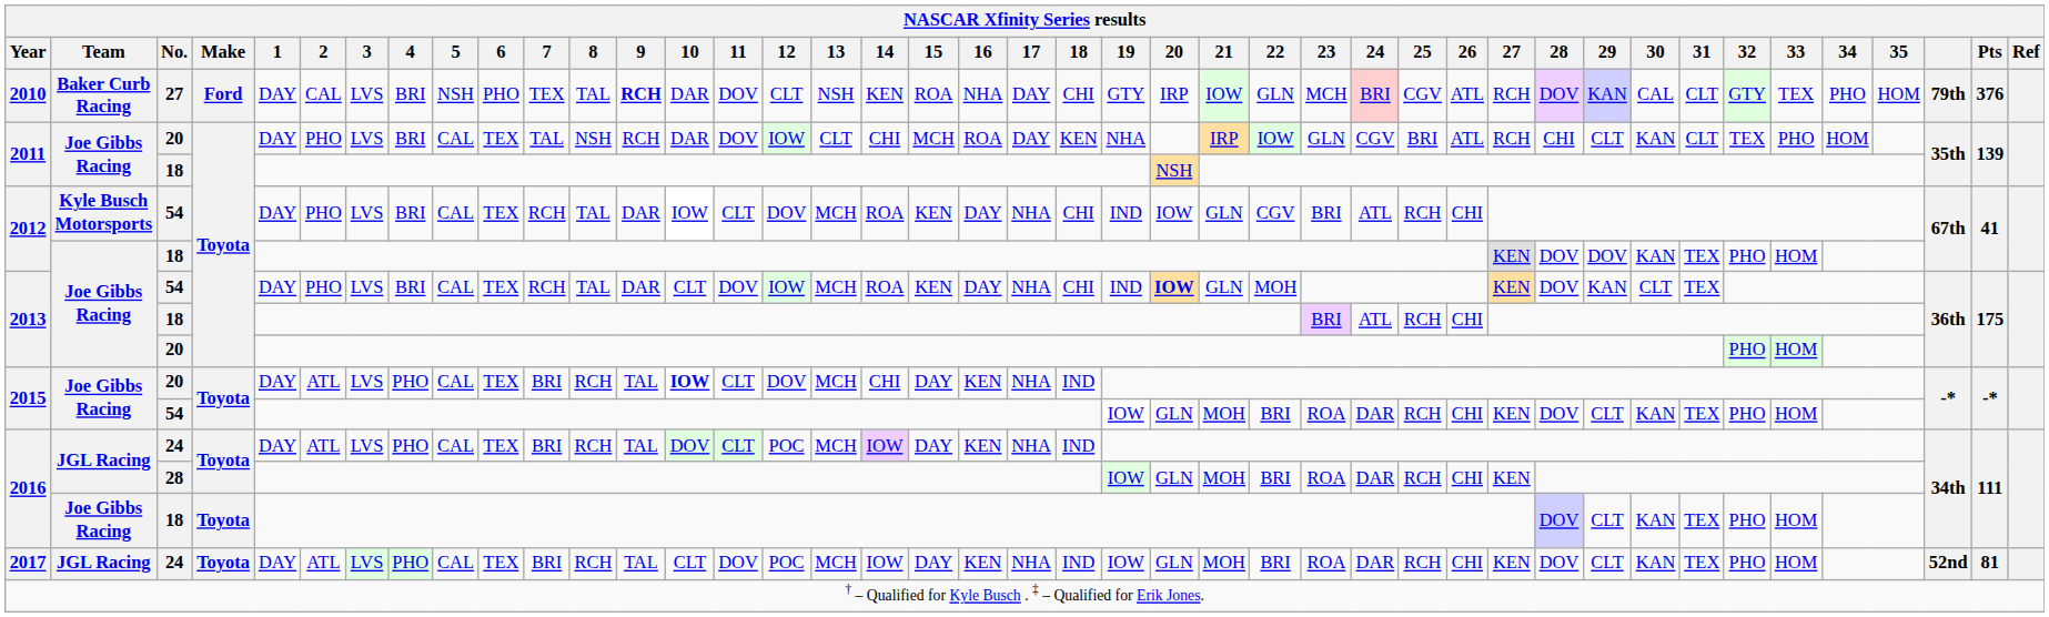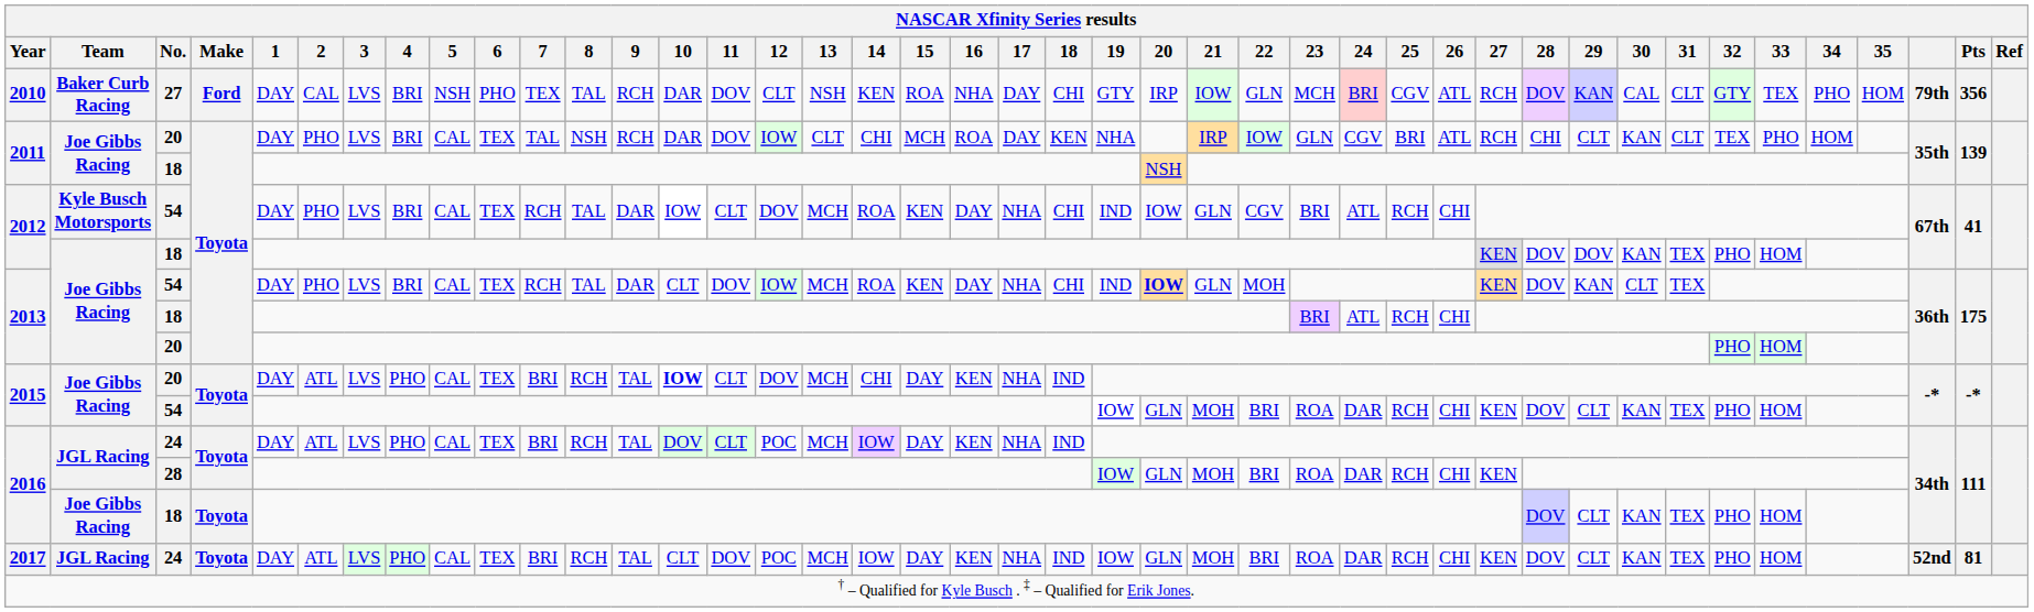2010 | 9: bold -> normal
2010 | Pts: 376 -> 356
